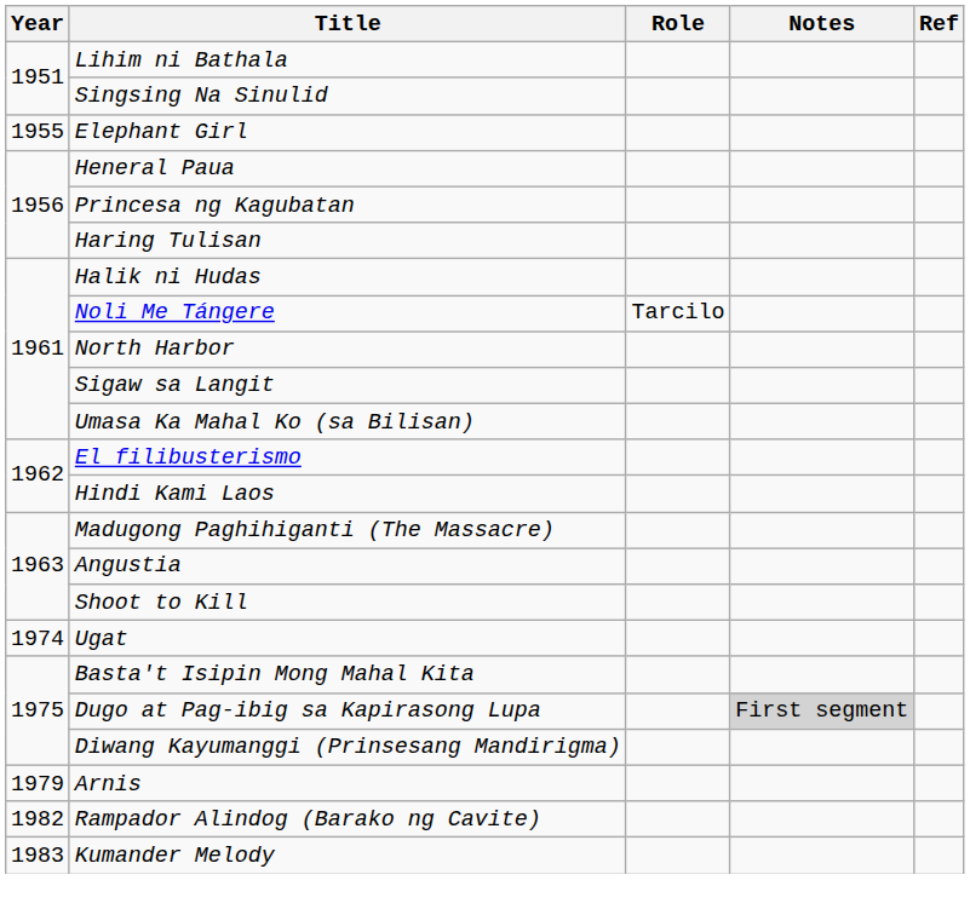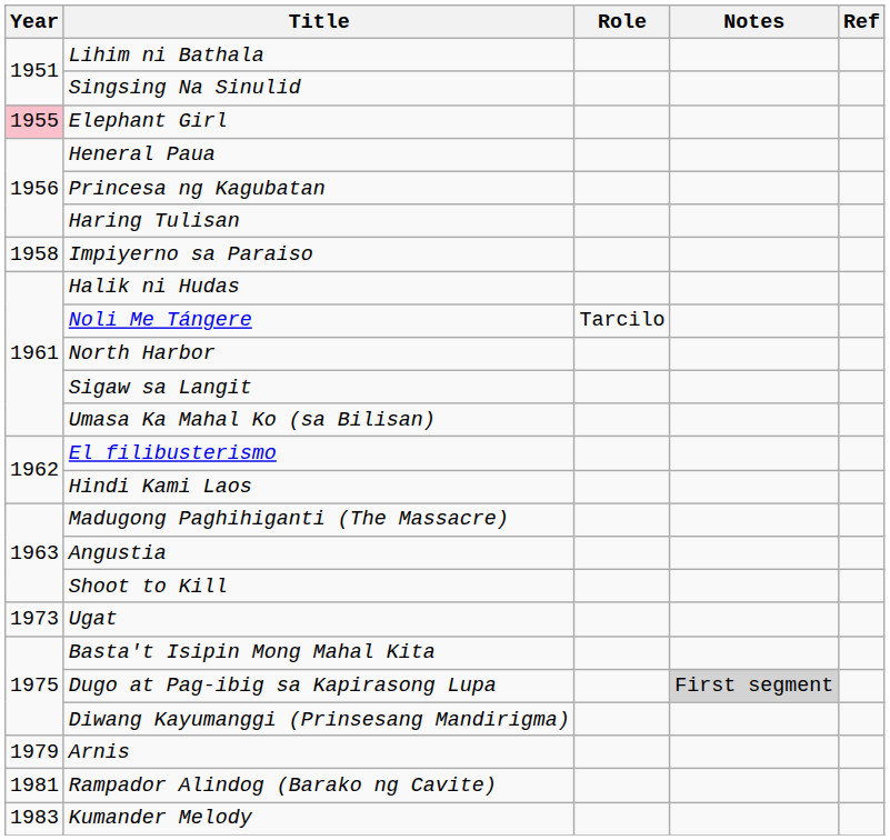Elephant Girl | Year: no background -> pink background
+ row: 1958 | Impiyerno sa Paraiso
Ugat | Year: 1974 -> 1973
Rampador Alindog (Barako ng Cavite) | Year: 1982 -> 1981
